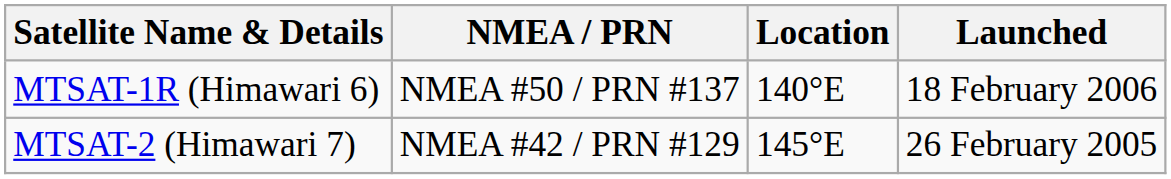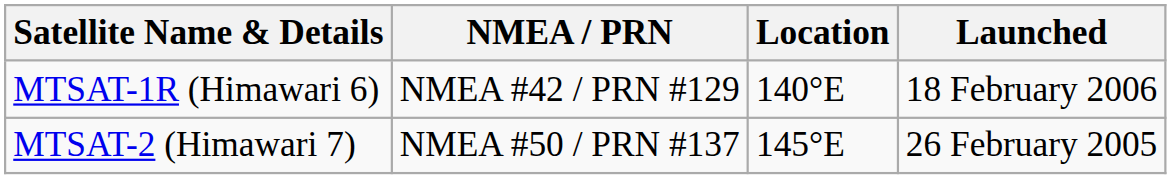MTSAT-1R (Himawari 6) | NMEA / PRN: NMEA #50 / PRN #137 -> NMEA #42 / PRN #129
MTSAT-2 (Himawari 7) | NMEA / PRN: NMEA #42 / PRN #129 -> NMEA #50 / PRN #137
